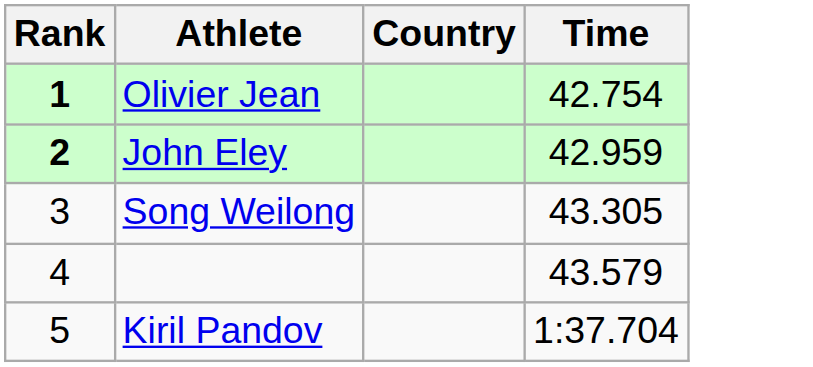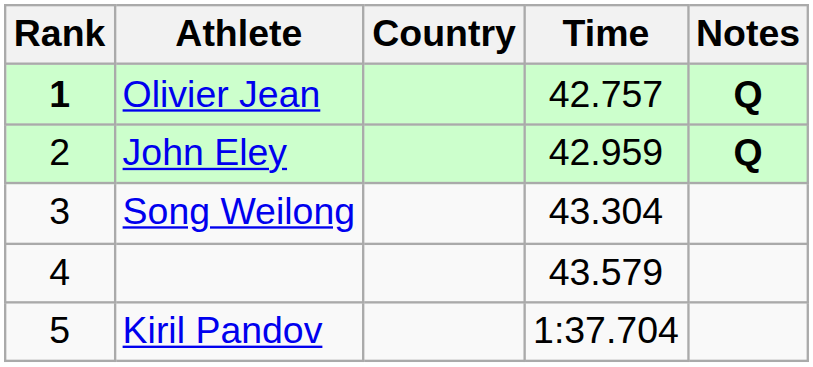+ column: Notes | Q | Q
Olivier Jean | Time: 42.754 -> 42.757
John Eley | Rank: bold -> normal
Song Weilong | Time: 43.305 -> 43.304
